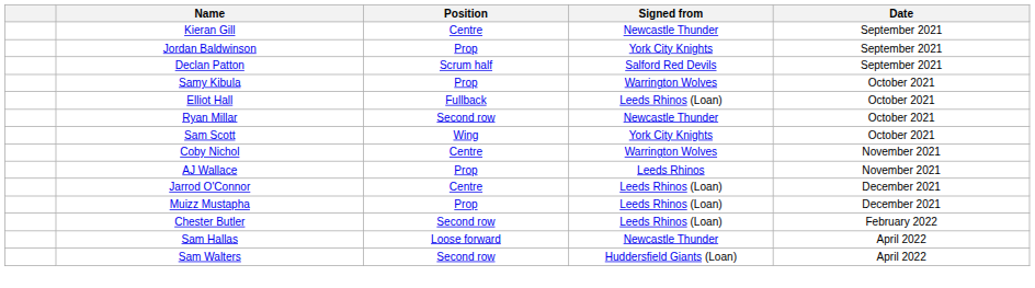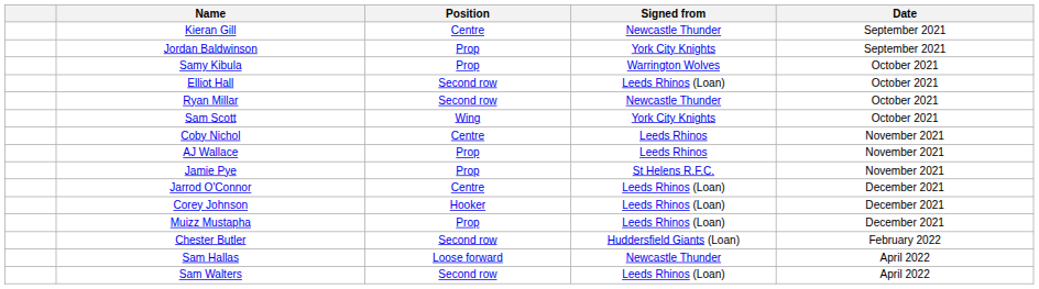- row: Declan Patton | Scrum half | Salford Red Devils | September 2021
Elliot Hall | Position: Fullback -> Second row
Coby Nichol | Signed from: Warrington Wolves -> Leeds Rhinos
+ row: Jamie Pye | Prop | St Helens R.F.C. | November 2021
+ row: Corey Johnson | Hooker | Leeds Rhinos (Loan) | December 2021
Chester Butler | Signed from: Leeds Rhinos (Loan) -> Huddersfield Giants (Loan)
Sam Walters | Signed from: Huddersfield Giants (Loan) -> Leeds Rhinos (Loan)
